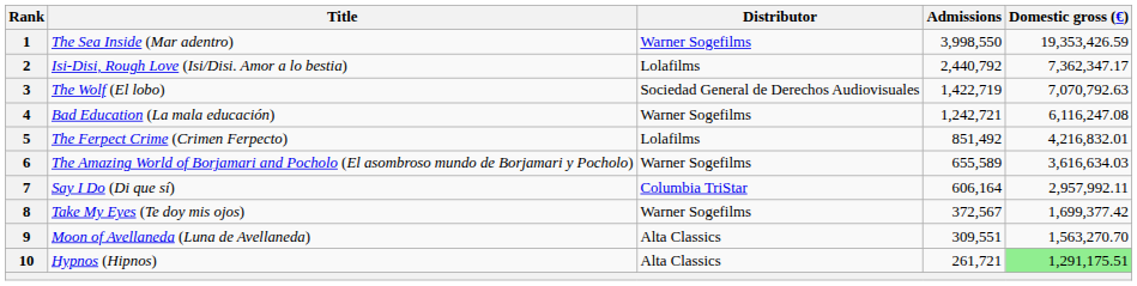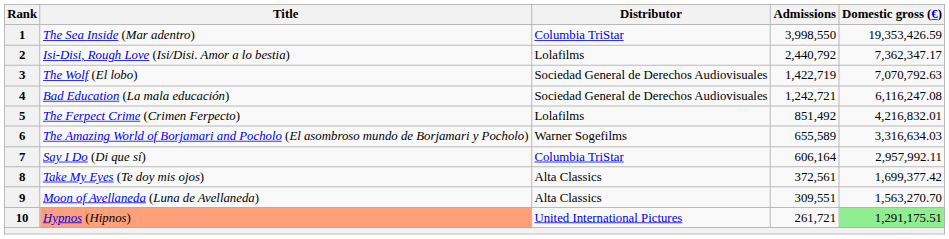1 | Distributor: Warner Sogefilms -> Columbia TriStar
4 | Distributor: Warner Sogefilms -> Sociedad General de Derechos Audiovisuales
6 | Domestic gross (€): 3,616,634.03 -> 3,316,634.03
8 | Distributor: Warner Sogefilms -> Alta Classics
8 | Admissions: 372,567 -> 372,561
10 | Title: no background -> lightsalmon background
10 | Distributor: Alta Classics -> United International Pictures
